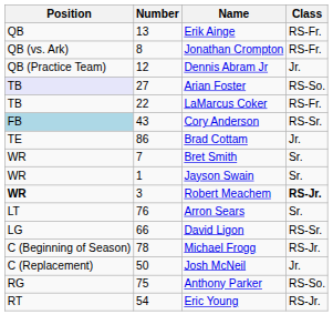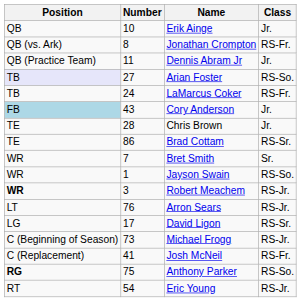Erik Ainge | Number: 13 -> 10
Erik Ainge | Class: RS-Fr. -> Jr.
Dennis Abram Jr | Number: 12 -> 11
LaMarcus Coker | Number: 22 -> 24
Cory Anderson | Class: RS-Sr. -> Jr.
+ row: TE | 28 | Chris Brown | Jr.
Brad Cottam | Class: Jr. -> RS-Sr.
Jayson Swain | Class: Sr. -> RS-So.
Robert Meachem | Class: bold -> normal
Arron Sears | Class: Sr. -> RS-Jr.
David Ligon | Number: 66 -> 17
Michael Frogg | Number: 78 -> 73
Josh McNeil | Number: 50 -> 41
Josh McNeil | Class: Jr. -> RS-Fr.
Anthony Parker | Position: normal -> bold
